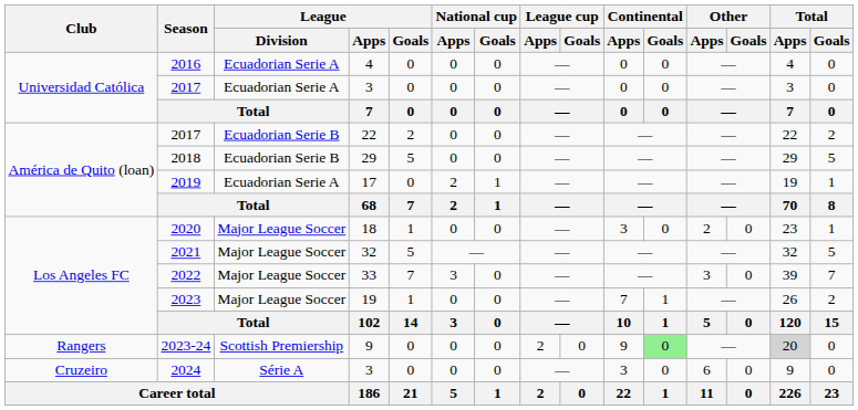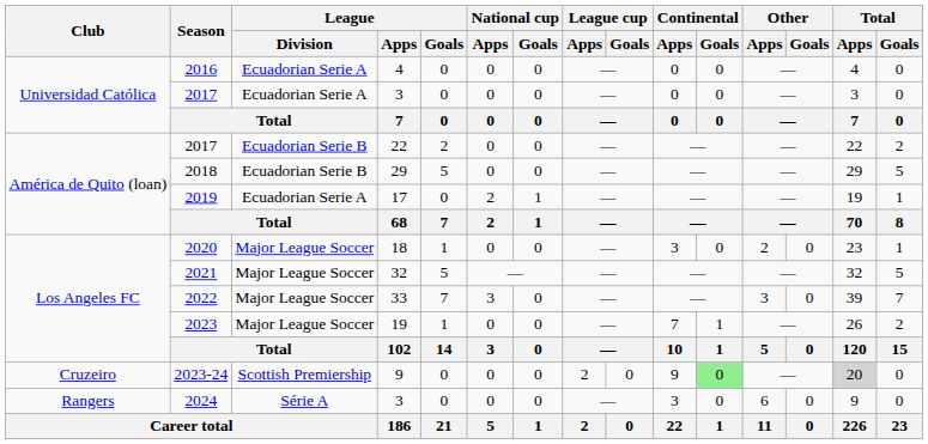2023-24 | Club: Rangers -> Cruzeiro
2024 | Club: Cruzeiro -> Rangers
